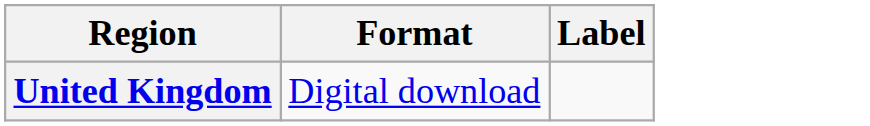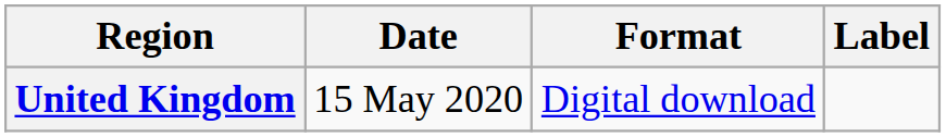+ column: Date | 15 May 2020
